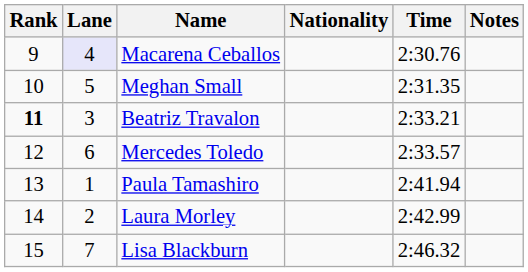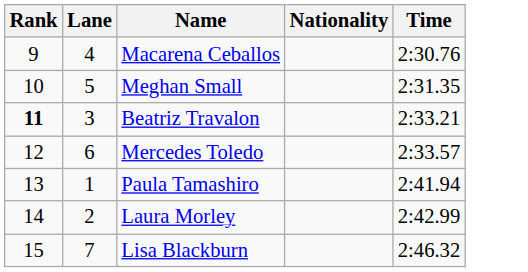- column: Notes
Macarena Ceballos | Lane: lavender background -> no background
